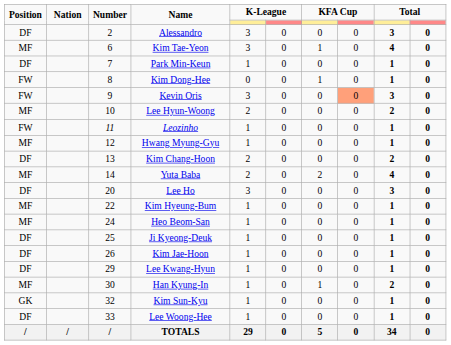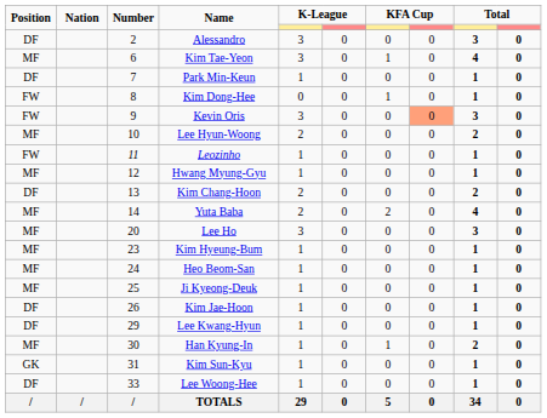Lee Ho | Position: DF -> MF
Kim Hyeung-Bum | Number: 22 -> 23
Ji Kyeong-Deuk | Position: DF -> MF
Kim Sun-Kyu | Number: 32 -> 31
